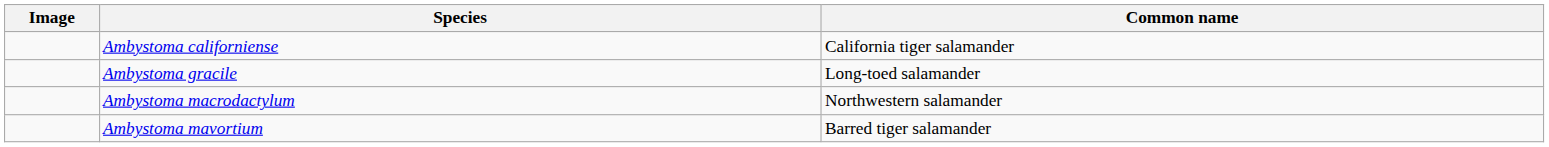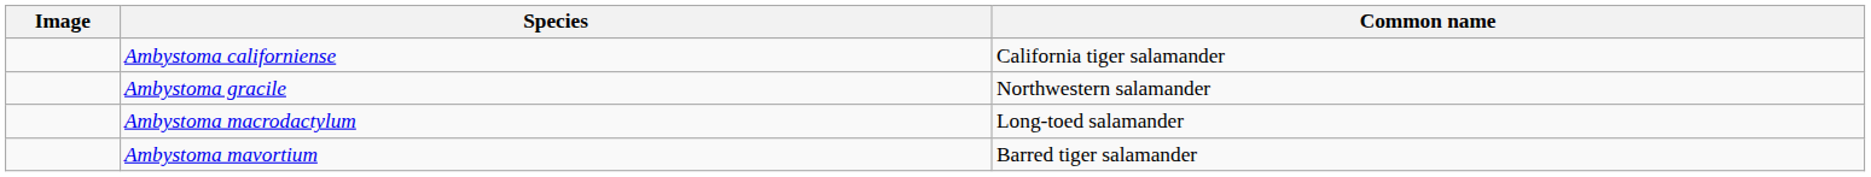Ambystoma gracile | Common name: Long-toed salamander -> Northwestern salamander
Ambystoma macrodactylum | Common name: Northwestern salamander -> Long-toed salamander
